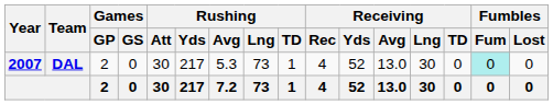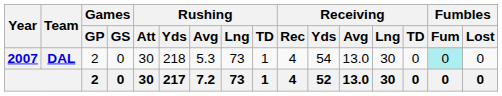DAL | Rushing / Yds: 217 -> 218
DAL | Receiving / Yds: 52 -> 54
